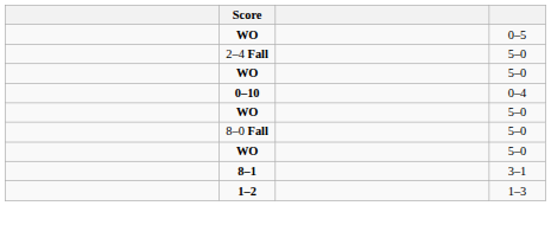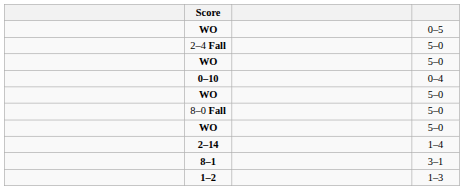+ row: 2–14 | 1–4
